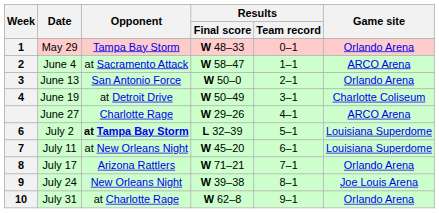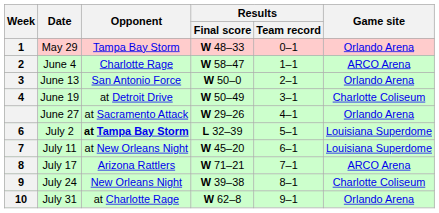June 4 | Opponent: at Sacramento Attack -> Charlotte Rage
June 27 | Opponent: Charlotte Rage -> at Sacramento Attack
June 27 | Game site: ARCO Arena -> Orlando Arena
July 17 | Game site: Orlando Arena -> ARCO Arena
July 24 | Game site: Joe Louis Arena -> Charlotte Coliseum
